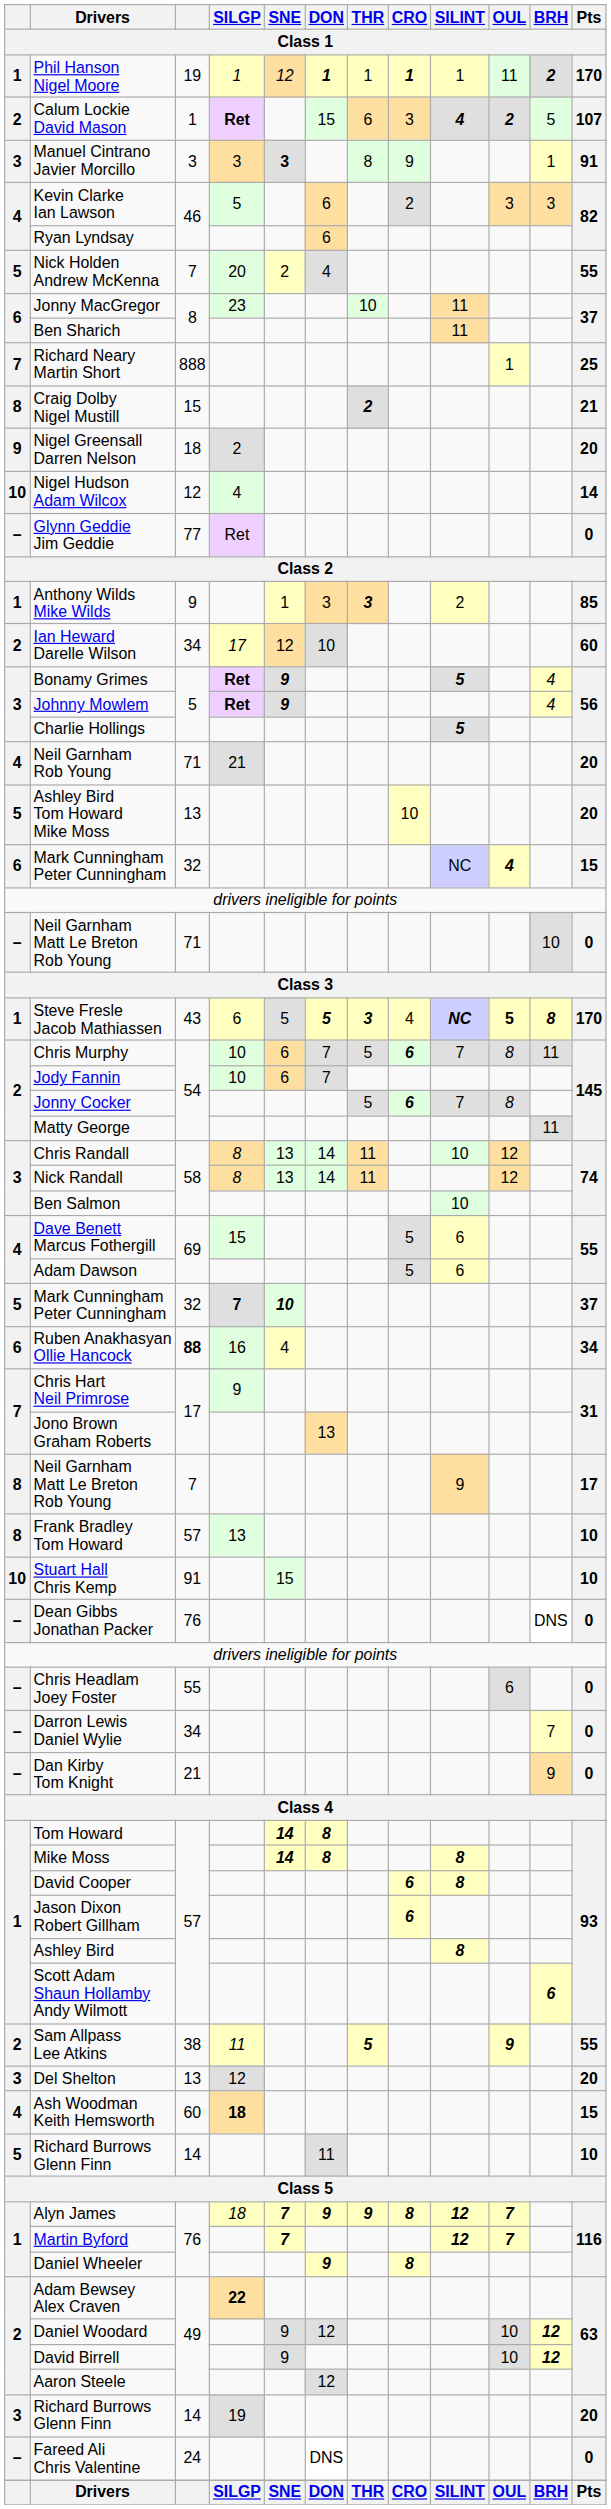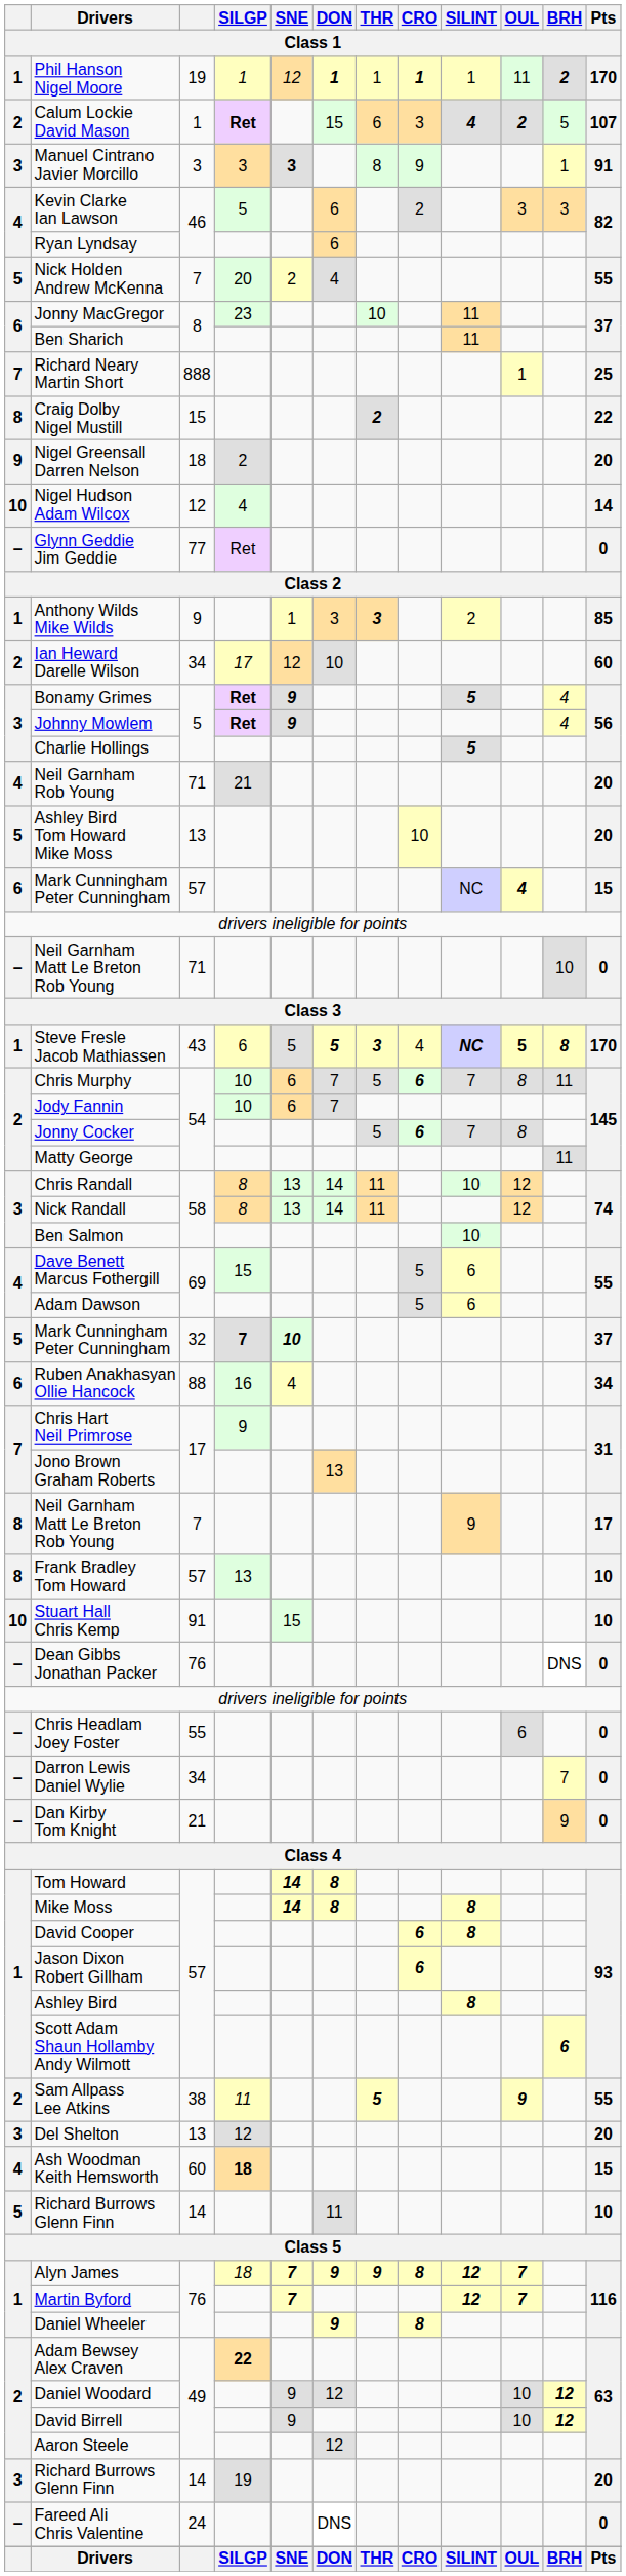Craig Dolby Nigel Mustill | Pts: 21 -> 22
6 / Mark Cunningham Peter Cunningham | column 3: 32 -> 57
Ruben Anakhasyan Ollie Hancock | column 3: bold -> normal
